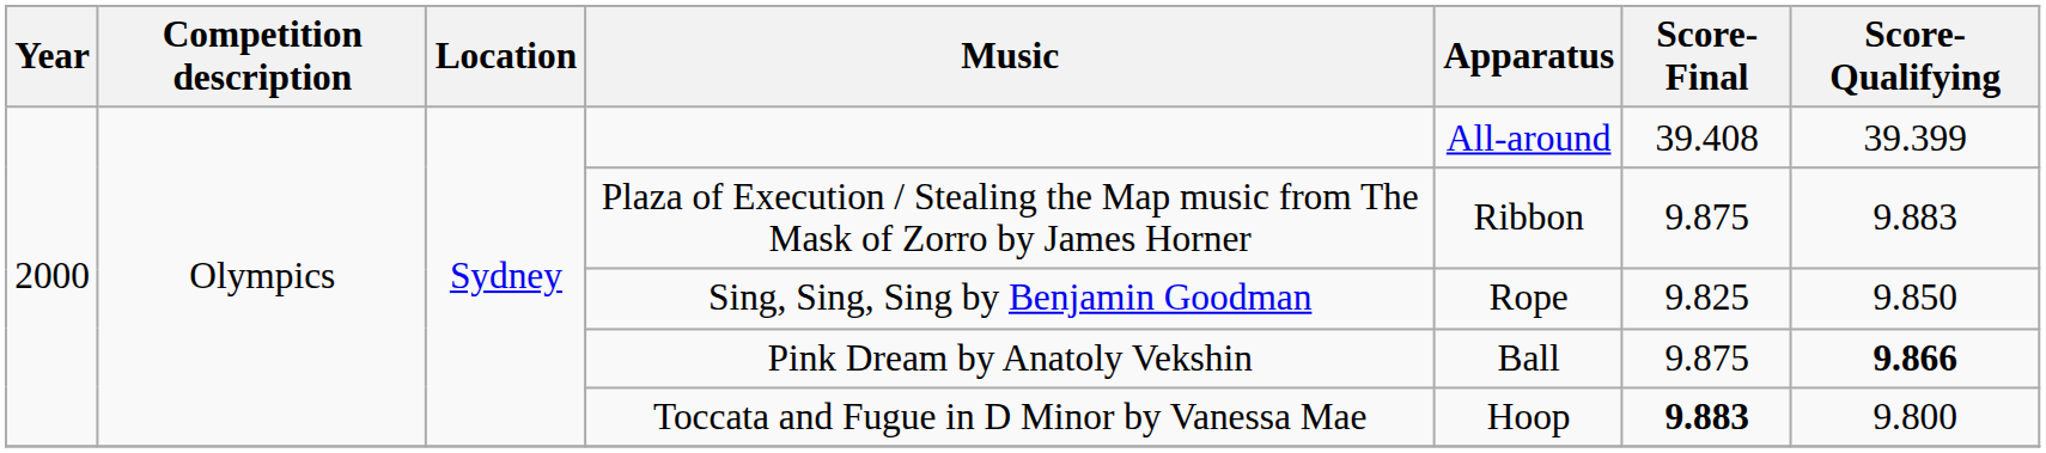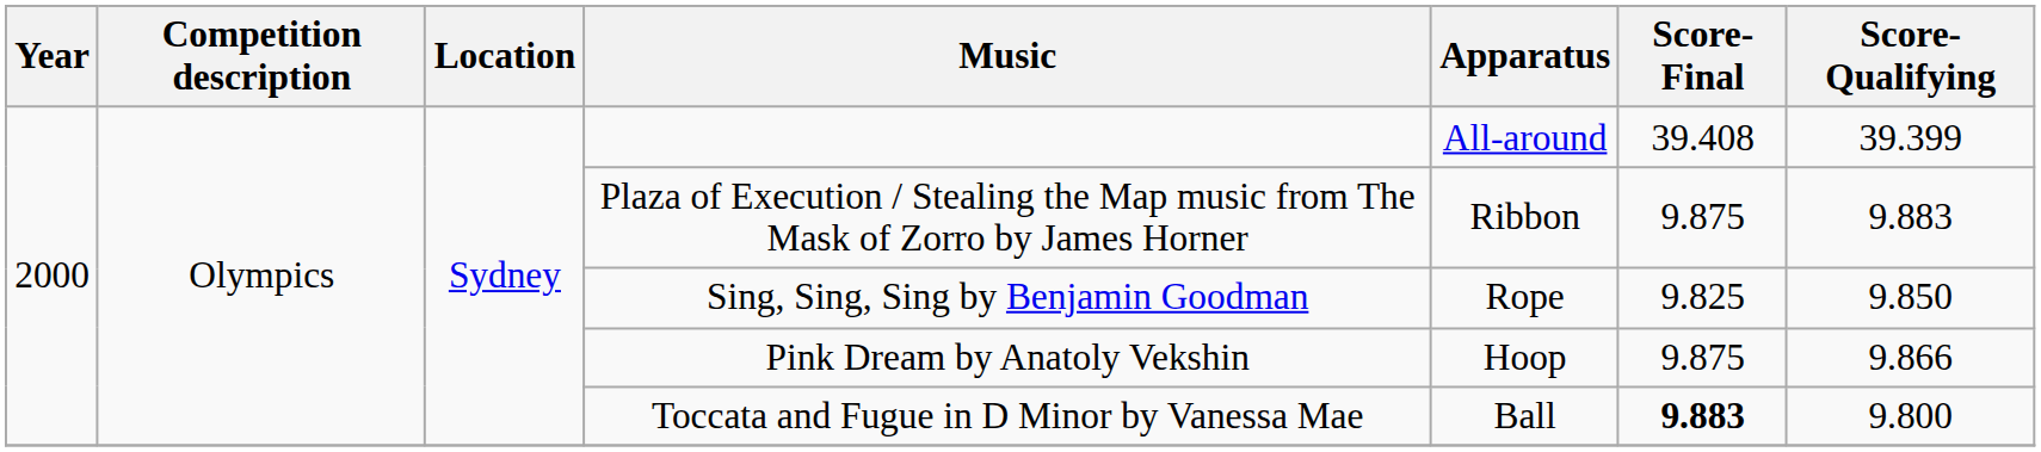Pink Dream by Anatoly Vekshin | Apparatus: Ball -> Hoop
Pink Dream by Anatoly Vekshin | Score-Qualifying: bold -> normal
Toccata and Fugue in D Minor by Vanessa Mae | Apparatus: Hoop -> Ball
